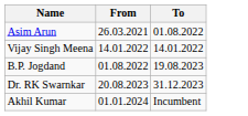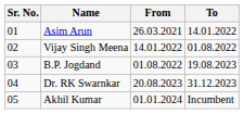+ column: Sr. No. | 01 | 02 | 03 | 04 | 05
Asim Arun | To: 01.08.2022 -> 14.01.2022
Vijay Singh Meena | To: 14.01.2022 -> 01.08.2022
